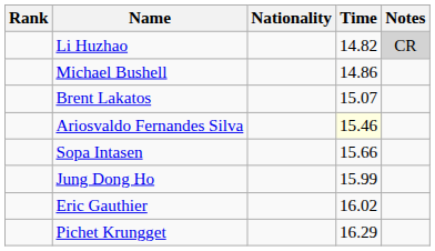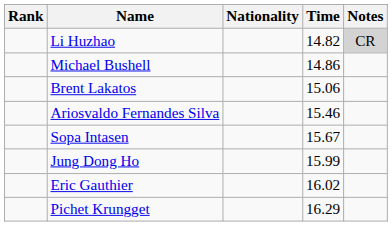Brent Lakatos | Time: 15.07 -> 15.06
Ariosvaldo Fernandes Silva | Time: lightyellow background -> no background
Sopa Intasen | Time: 15.66 -> 15.67
